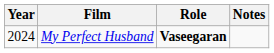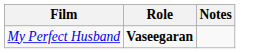- column: Year | 2024
